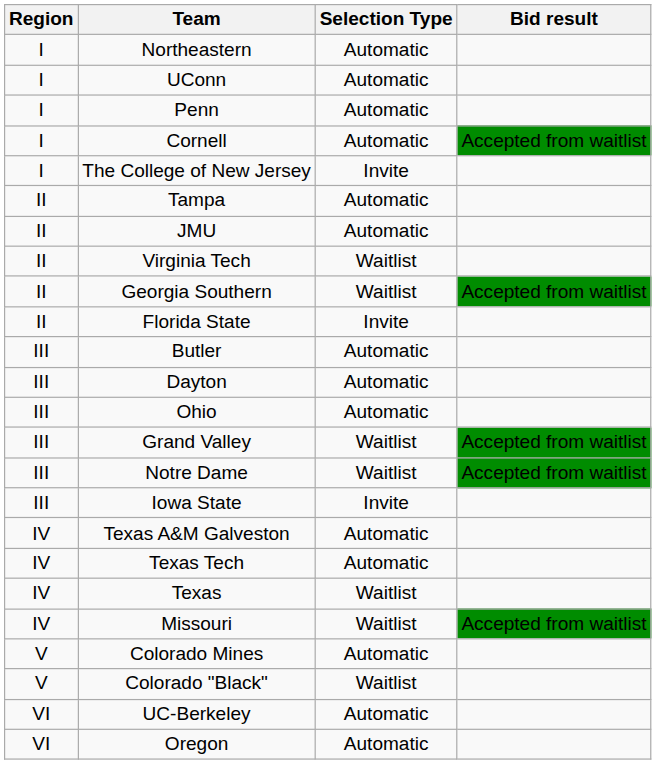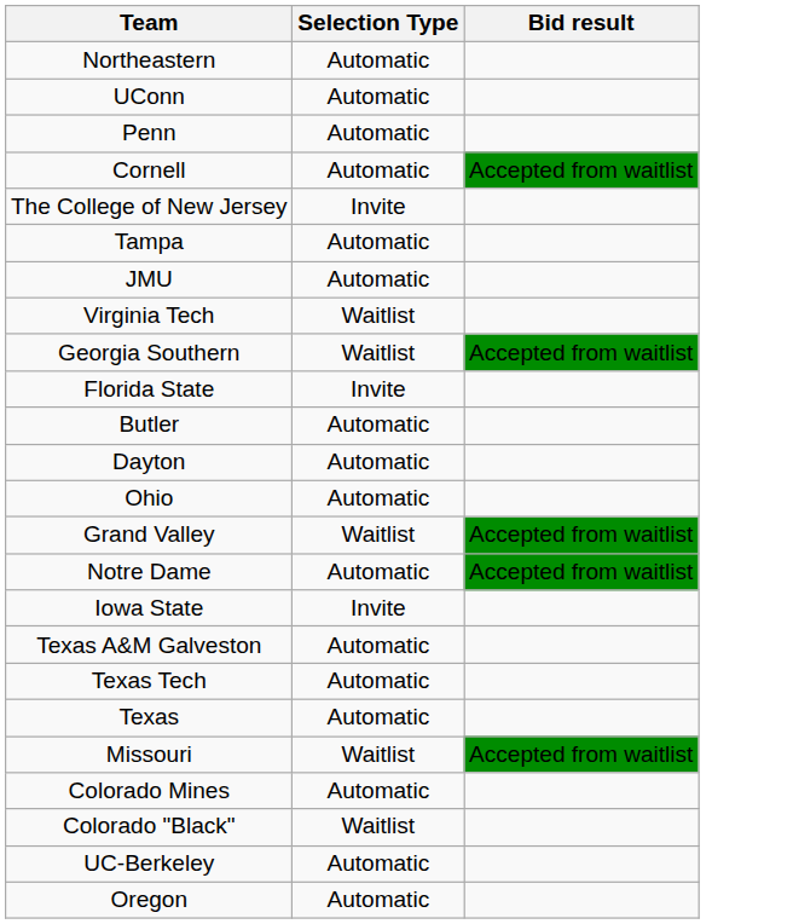- column: Region | I | I | I | I | I | II | II | II | II | II | III | III | III | III | III | III | IV | IV | IV | IV | V | V | VI | VI
Notre Dame | Selection Type: Waitlist -> Automatic
Texas | Selection Type: Waitlist -> Automatic
